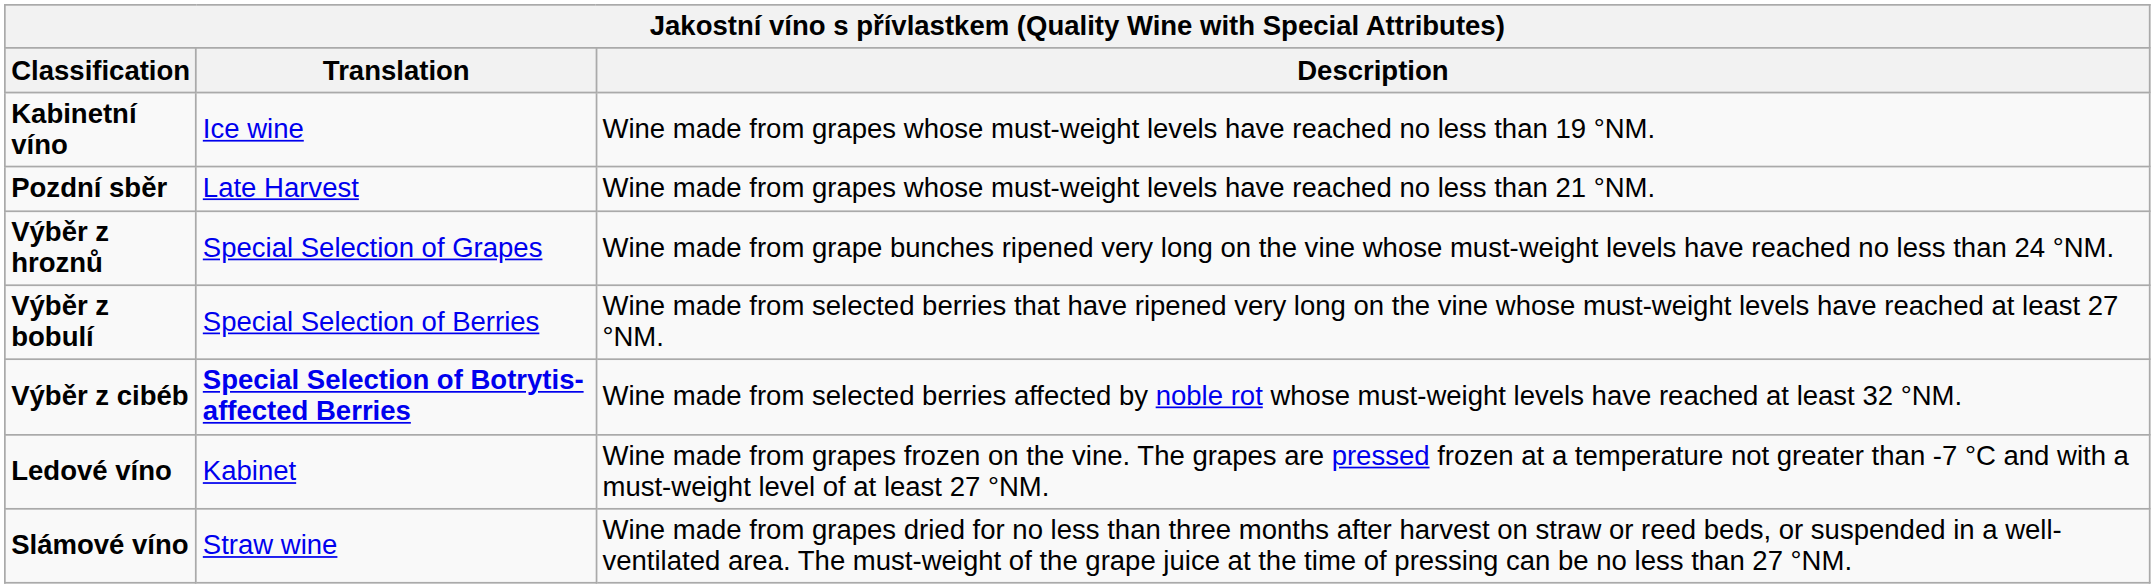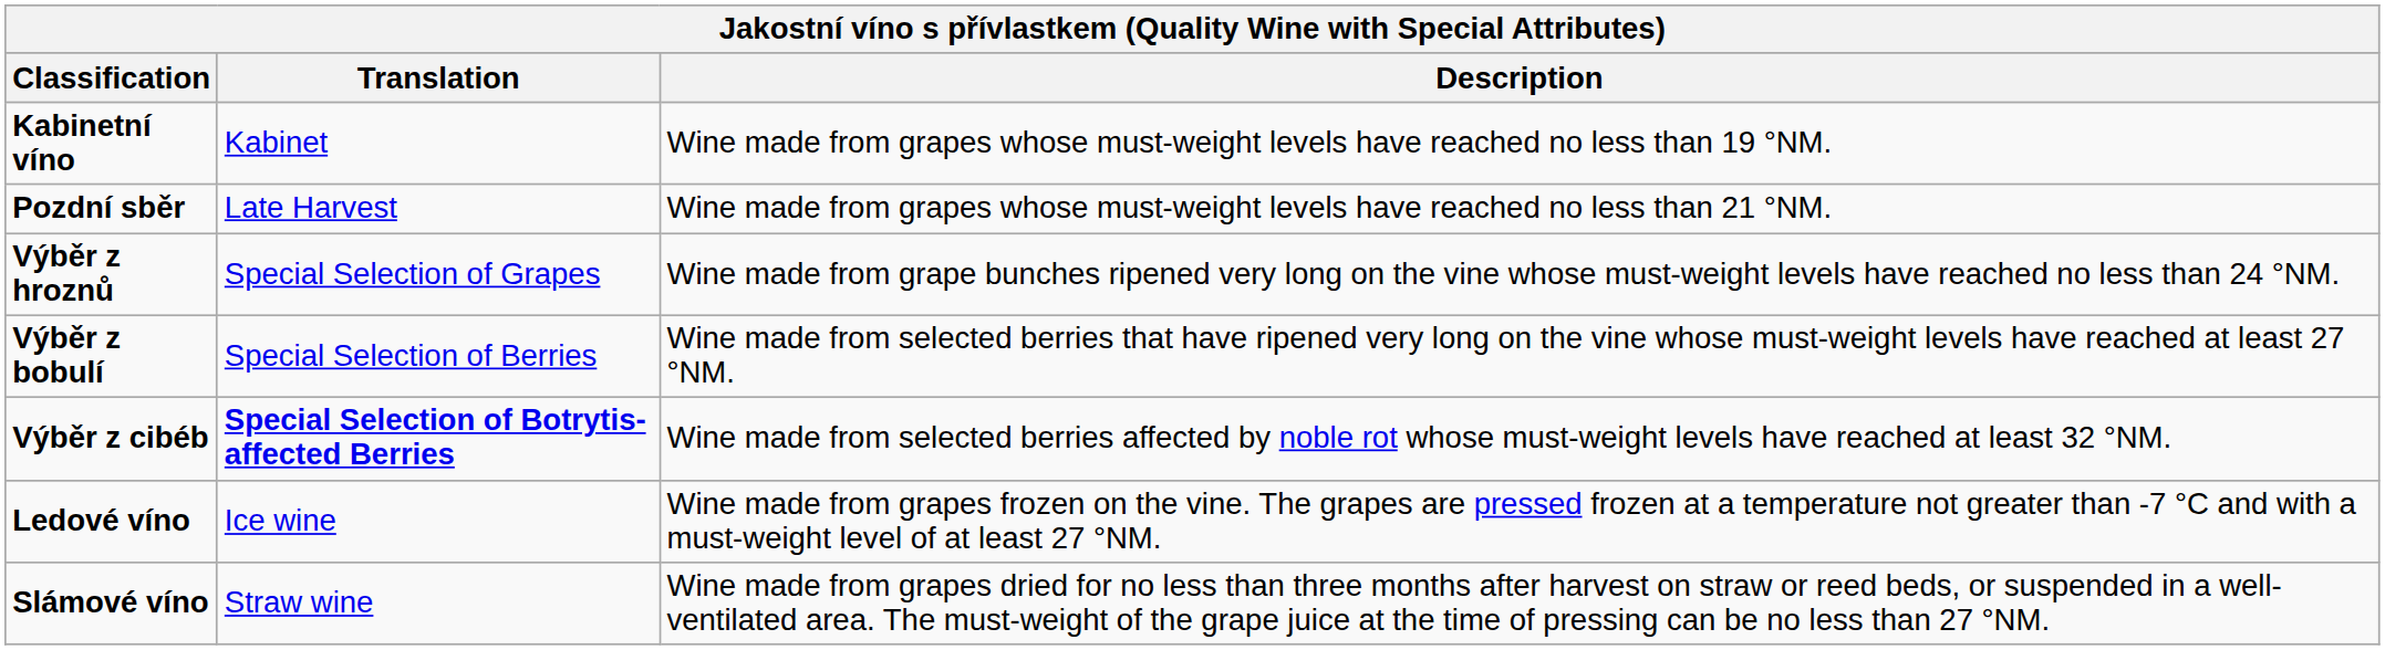Kabinetní víno | Translation: Ice wine -> Kabinet
Ledové víno | Translation: Kabinet -> Ice wine
